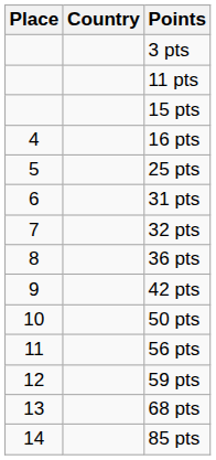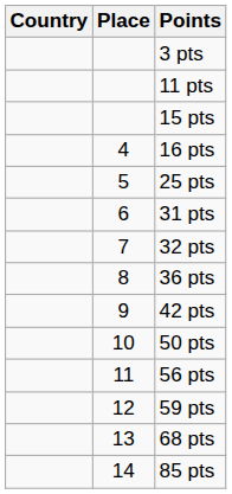columns swapped: Place <-> Country
